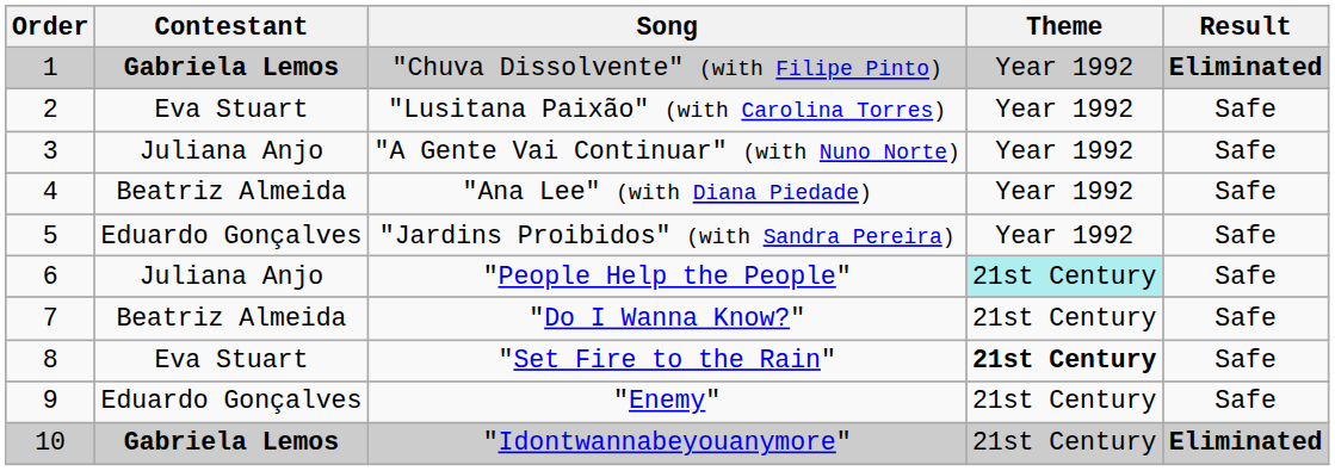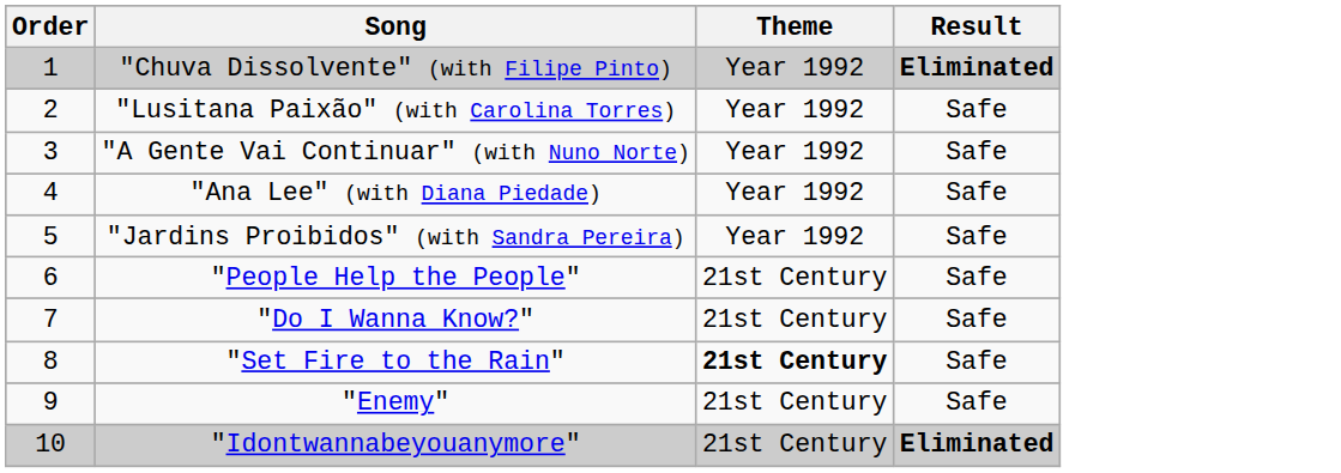- column: Contestant | Gabriela Lemos | Eva Stuart | Juliana Anjo | Beatriz Almeida | Eduardo Gonçalves | Juliana Anjo | Beatriz Almeida | Eva Stuart | Eduardo Gonçalves | Gabriela Lemos
"People Help the People" | Theme: paleturquoise background -> no background
